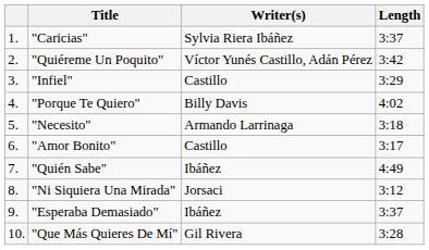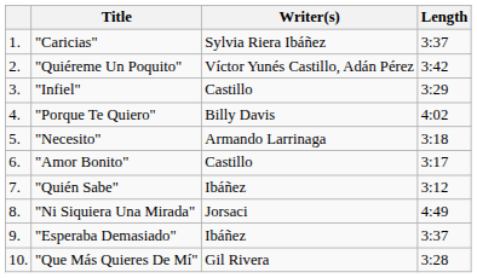"Quién Sabe" | Length: 4:49 -> 3:12
"Ni Siquiera Una Mirada" | Length: 3:12 -> 4:49
